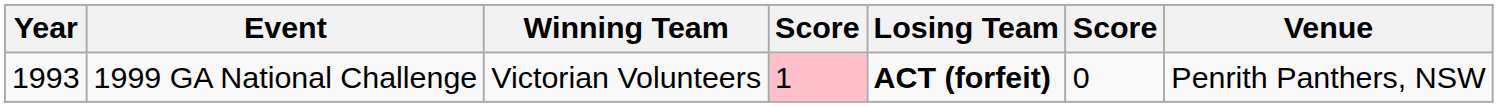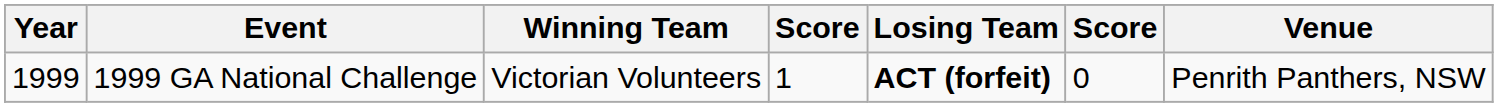1999 GA National Challenge | Year: 1993 -> 1999
1999 GA National Challenge | column 4: pink background -> no background
